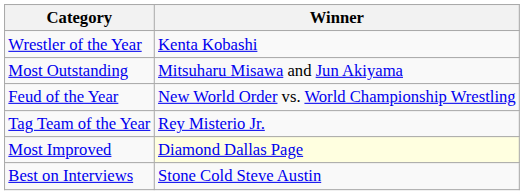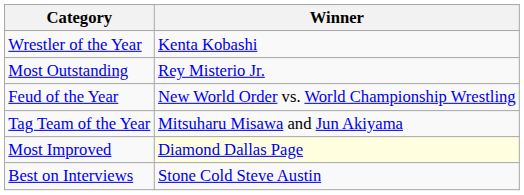Most Outstanding | Winner: Mitsuharu Misawa and Jun Akiyama -> Rey Misterio Jr.
Tag Team of the Year | Winner: Rey Misterio Jr. -> Mitsuharu Misawa and Jun Akiyama
